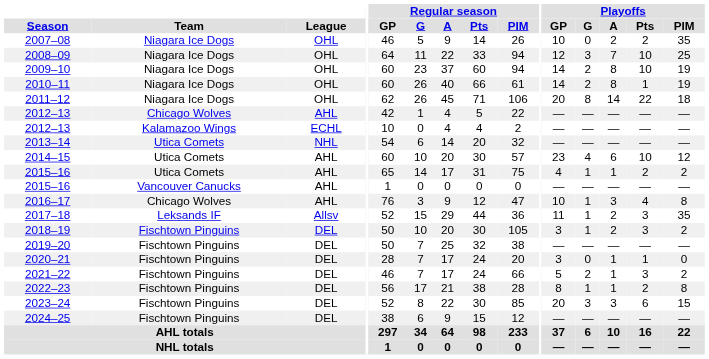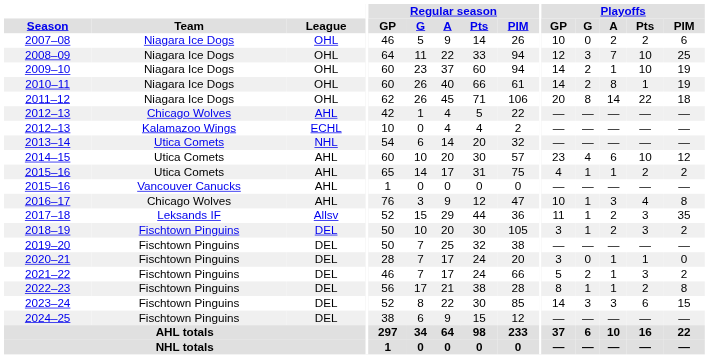2007–08 | Playoffs / PIM: 35 -> 6
2009–10 | Playoffs / A: 8 -> 1
2023–24 | Playoffs / GP: 20 -> 14
